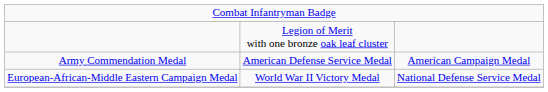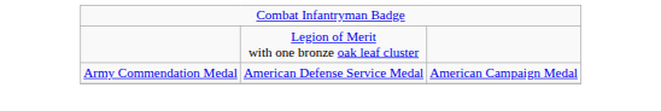- row: European-African-Middle Eastern Campaign Medal | World War II Victory Medal | National Defense Service Medal
